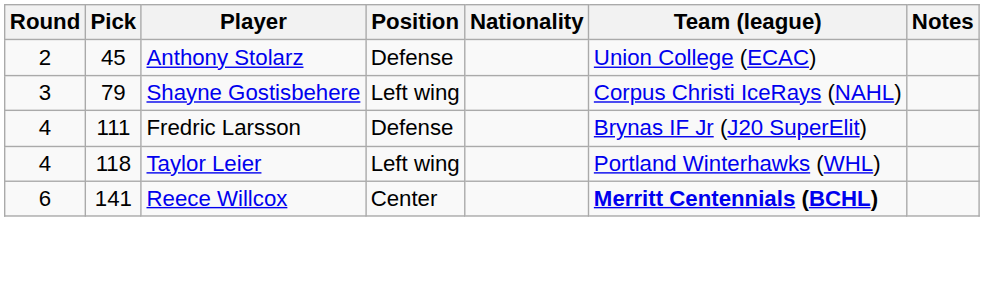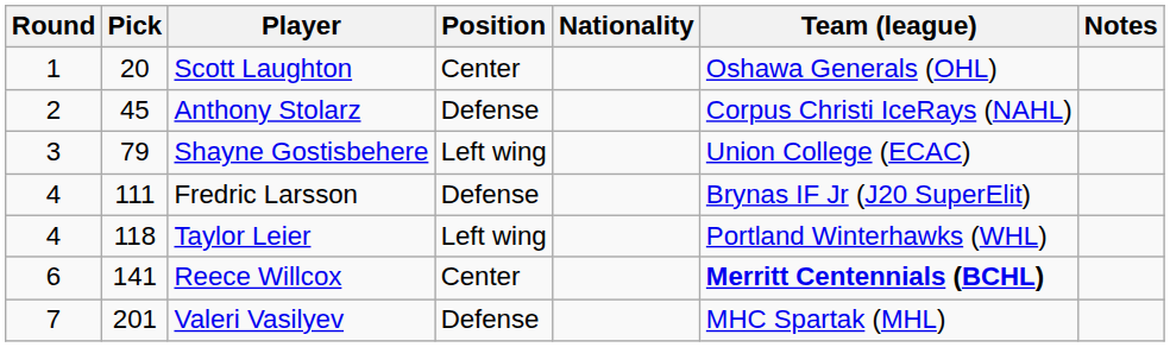+ row: 1 | 20 | Scott Laughton | Center | Oshawa Generals (OHL)
Anthony Stolarz | Team (league): Union College (ECAC) -> Corpus Christi IceRays (NAHL)
Shayne Gostisbehere | Team (league): Corpus Christi IceRays (NAHL) -> Union College (ECAC)
+ row: 7 | 201 | Valeri Vasilyev | Defense | МHC Spartak (MHL)
